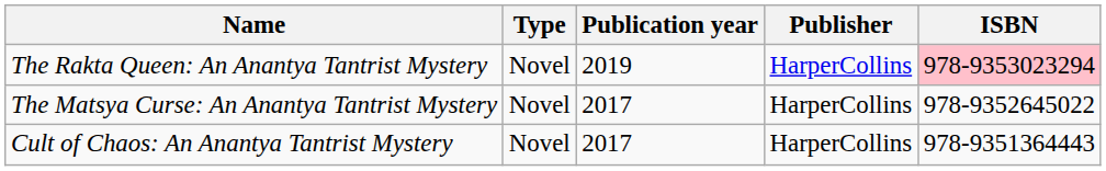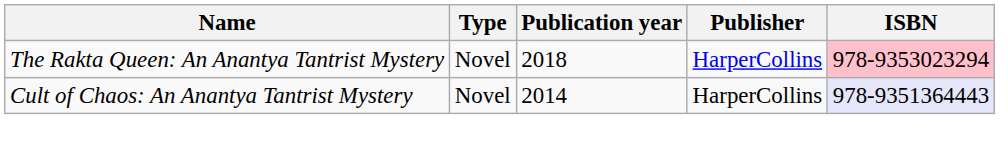The Rakta Queen: An Anantya Tantrist Mystery | Publication year: 2019 -> 2018
- row: The Matsya Curse: An Anantya Tantrist Mystery | Novel | 2017 | HarperCollins | 978-9352645022
Cult of Chaos: An Anantya Tantrist Mystery | Publication year: 2017 -> 2014
Cult of Chaos: An Anantya Tantrist Mystery | ISBN: no background -> lavender background
